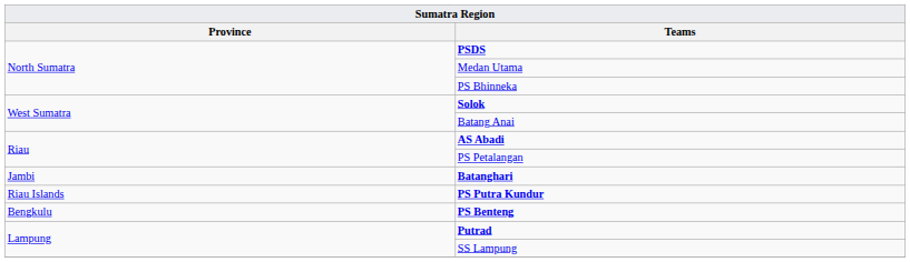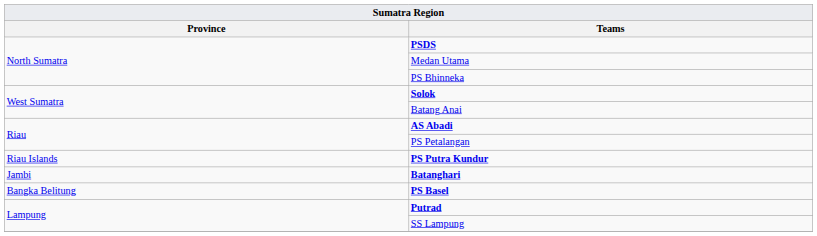rows swapped: PS Putra Kundur <-> Batanghari
+ row: Bangka Belitung | PS Basel
- row: Bengkulu | PS Benteng
